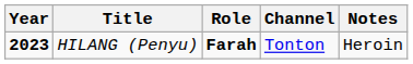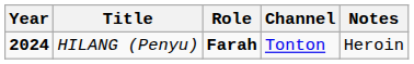HILANG (Penyu) | Year: 2023 -> 2024
